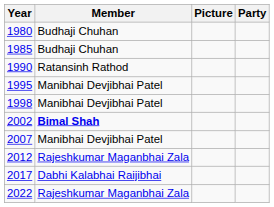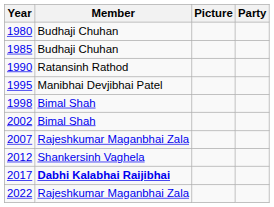1998 | Member: Manibhai Devjibhai Patel -> Bimal Shah
2002 | Member: bold -> normal
2007 | Member: Manibhai Devjibhai Patel -> Rajeshkumar Maganbhai Zala
2012 | Member: Rajeshkumar Maganbhai Zala -> Shankersinh Vaghela
2017 | Member: normal -> bold
